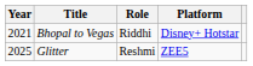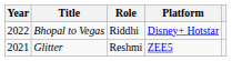Bhopal to Vegas | Year: 2021 -> 2022
Glitter | Year: 2025 -> 2021
